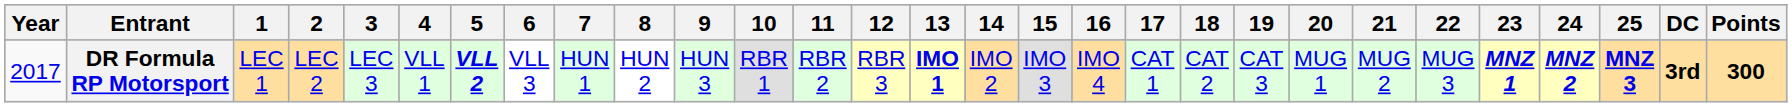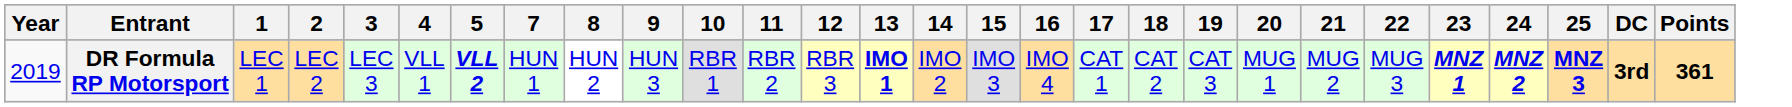- column: 6 | VLL 3
DR Formula RP Motorsport | Year: 2017 -> 2019
DR Formula RP Motorsport | Points: 300 -> 361
